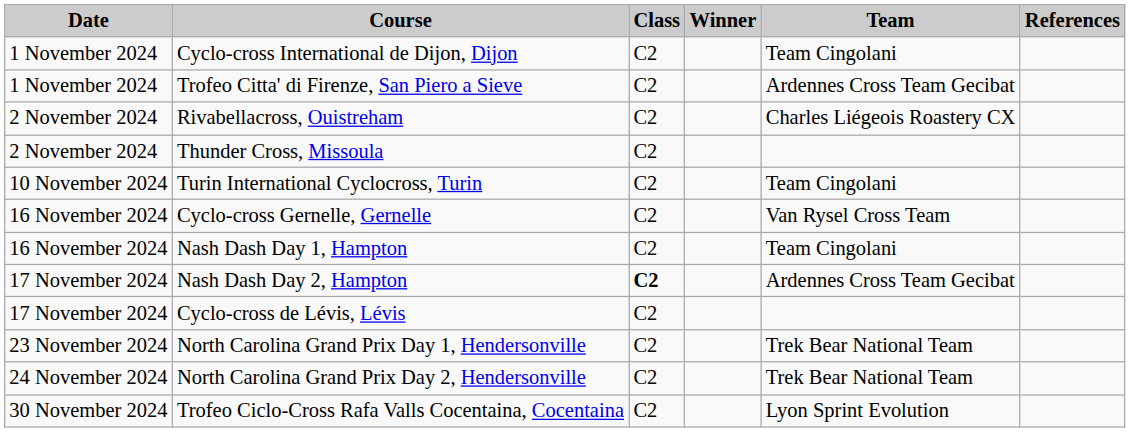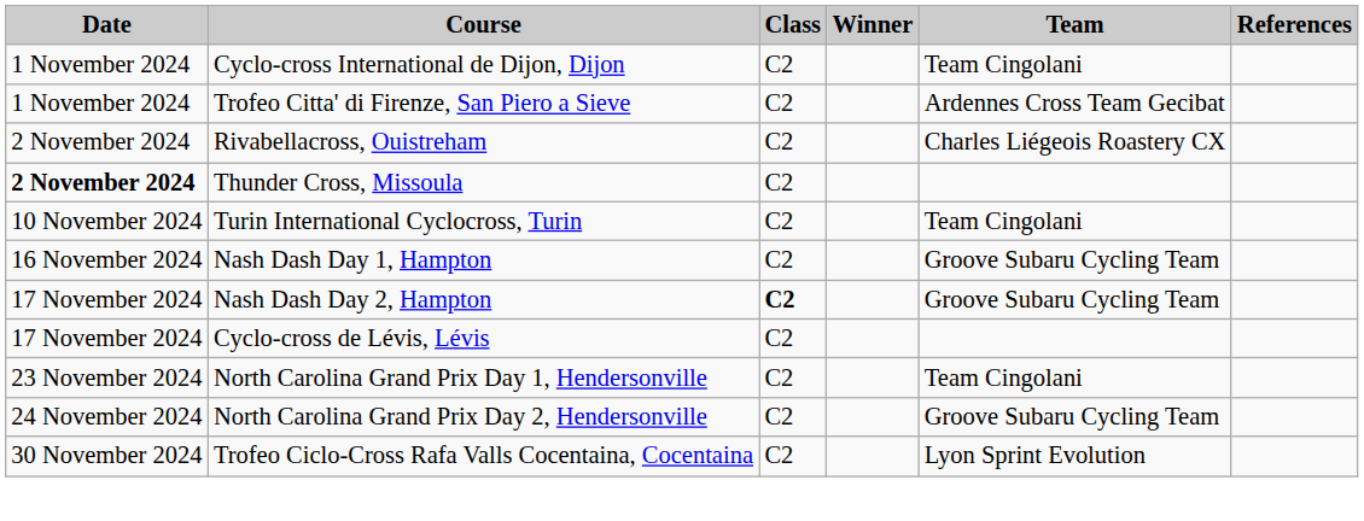Thunder Cross, Missoula | Date: normal -> bold
- row: 16 November 2024 | Cyclo-cross Gernelle, Gernelle | C2 | Van Rysel Cross Team
Nash Dash Day 1, Hampton | Team: Team Cingolani -> Groove Subaru Cycling Team
Nash Dash Day 2, Hampton | Team: Ardennes Cross Team Gecibat -> Groove Subaru Cycling Team
North Carolina Grand Prix Day 1, Hendersonville | Team: Trek Bear National Team -> Team Cingolani
North Carolina Grand Prix Day 2, Hendersonville | Team: Trek Bear National Team -> Groove Subaru Cycling Team
